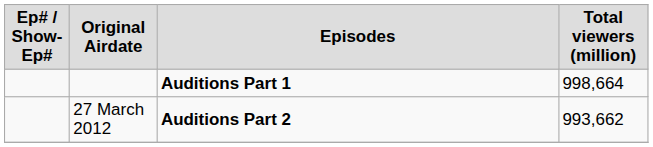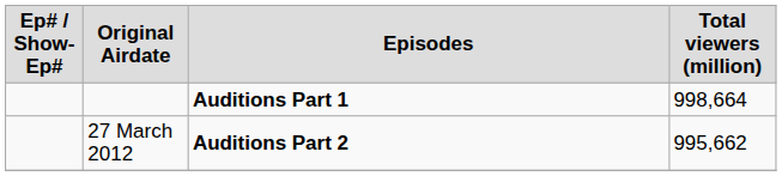27 March 2012 | Total viewers (million): 993,662 -> 995,662
